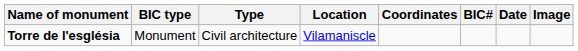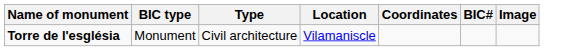- column: Date
